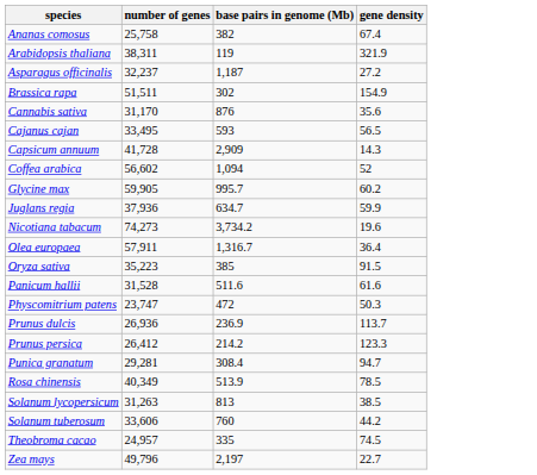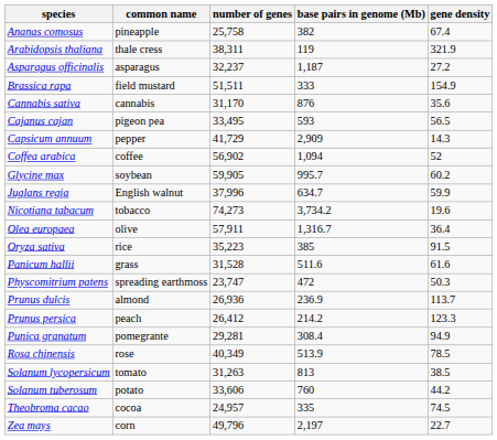+ column: common name | pineapple | thale cress | asparagus | field mustard | cannabis | pigeon pea | pepper | coffee | soybean | English walnut | tobacco | olive | rice | grass | spreading earthmoss | almond | peach | pomegrante | rose | tomato | potato | cocoa | corn
Brassica rapa | base pairs in genome (Mb): 302 -> 333
Capsicum annuum | number of genes: 41,728 -> 41,729
Coffea arabica | number of genes: 56,602 -> 56,902
Juglans regia | number of genes: 37,936 -> 37,996
Punica granatum | gene density: 94.7 -> 94.9
